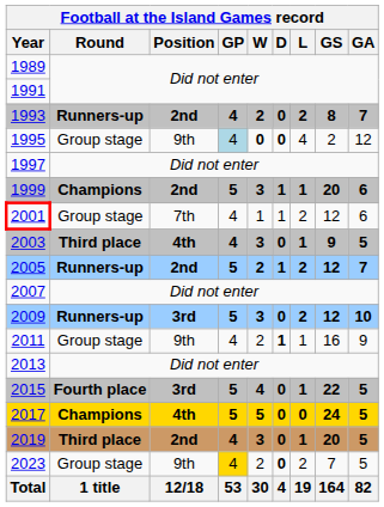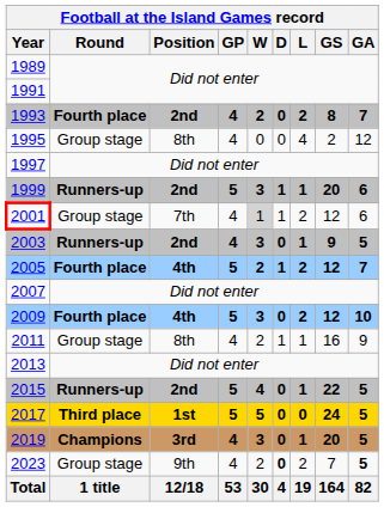1993 | Round: Runners-up -> Fourth place
1995 | Position: 9th -> 8th
1995 | GP: lightblue background -> no background
1995 | W: bold -> normal
1995 | D: bold -> normal
1999 | Round: Champions -> Runners-up
2001 | W: no background -> lightgrey background
2003 | Round: Third place -> Runners-up
2003 | Position: 4th -> 2nd
2005 | Round: Runners-up -> Fourth place
2005 | Position: 2nd -> 4th
2009 | Round: Runners-up -> Fourth place
2009 | Position: 3rd -> 4th
2011 | Position: 9th -> 8th
2011 | D: bold -> normal
2015 | Round: Fourth place -> Runners-up
2015 | Position: 3rd -> 2nd
2017 | Round: Champions -> Third place
2017 | Position: 4th -> 1st
2019 | Round: Third place -> Champions
2019 | Position: 2nd -> 3rd
2023 | GP: gold background -> no background
2023 | GA: normal -> bold
